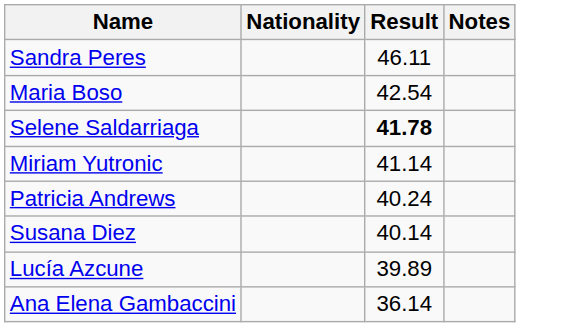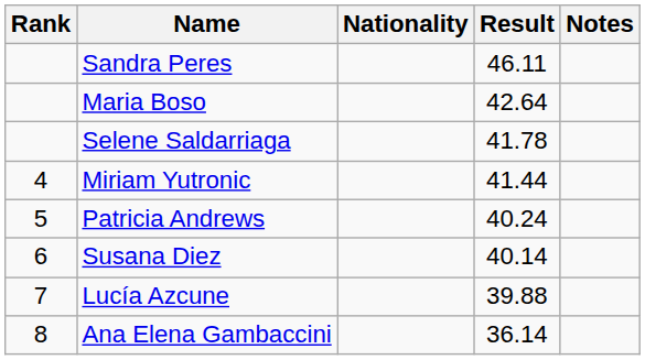+ column: Rank | 4 | 5 | 6 | 7 | 8
Maria Boso | Result: 42.54 -> 42.64
Selene Saldarriaga | Result: bold -> normal
Miriam Yutronic | Result: 41.14 -> 41.44
Lucía Azcune | Result: 39.89 -> 39.88
